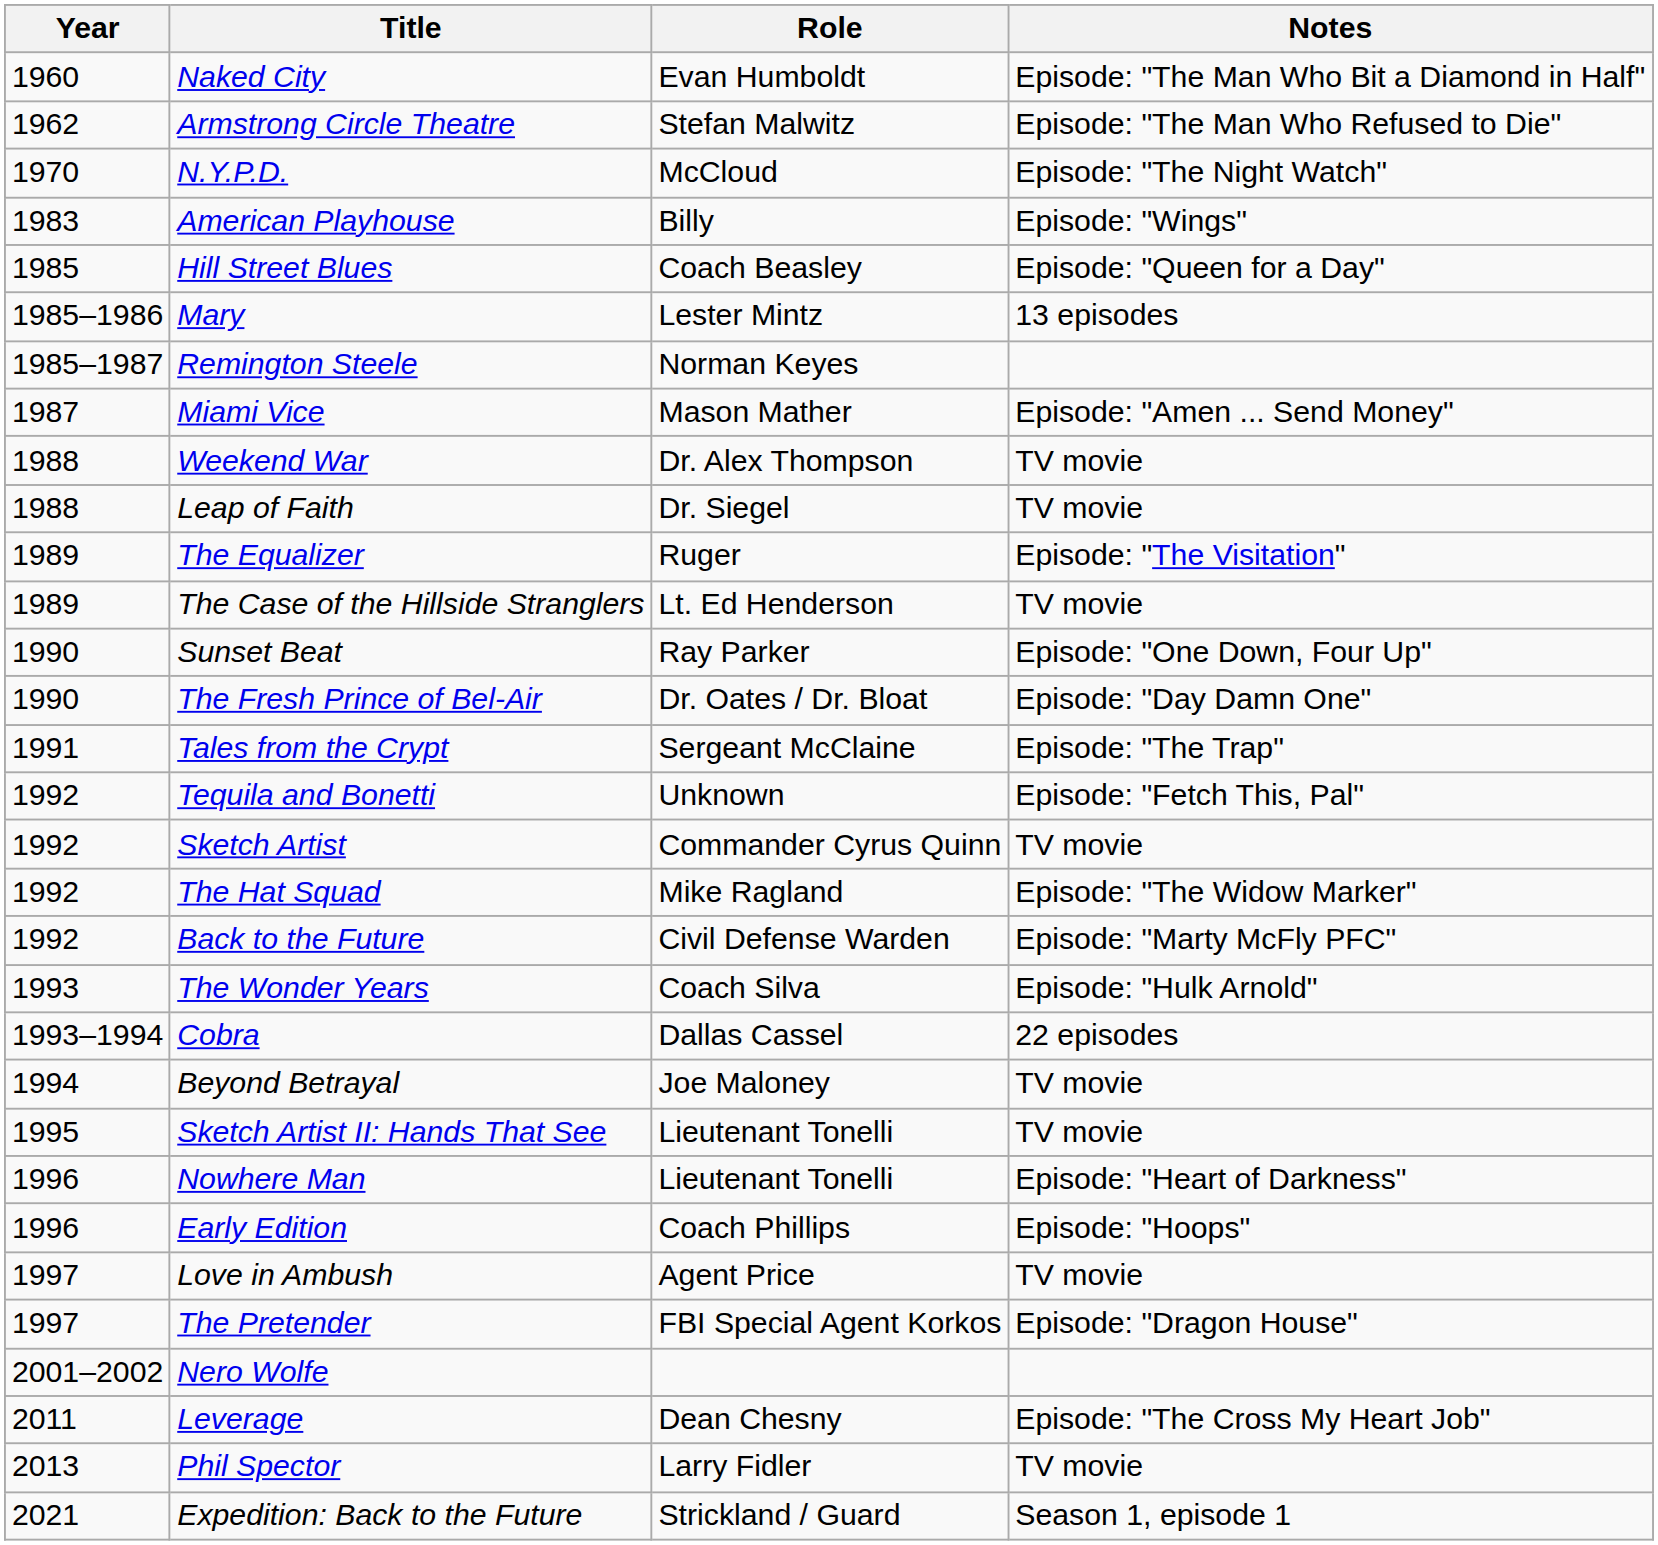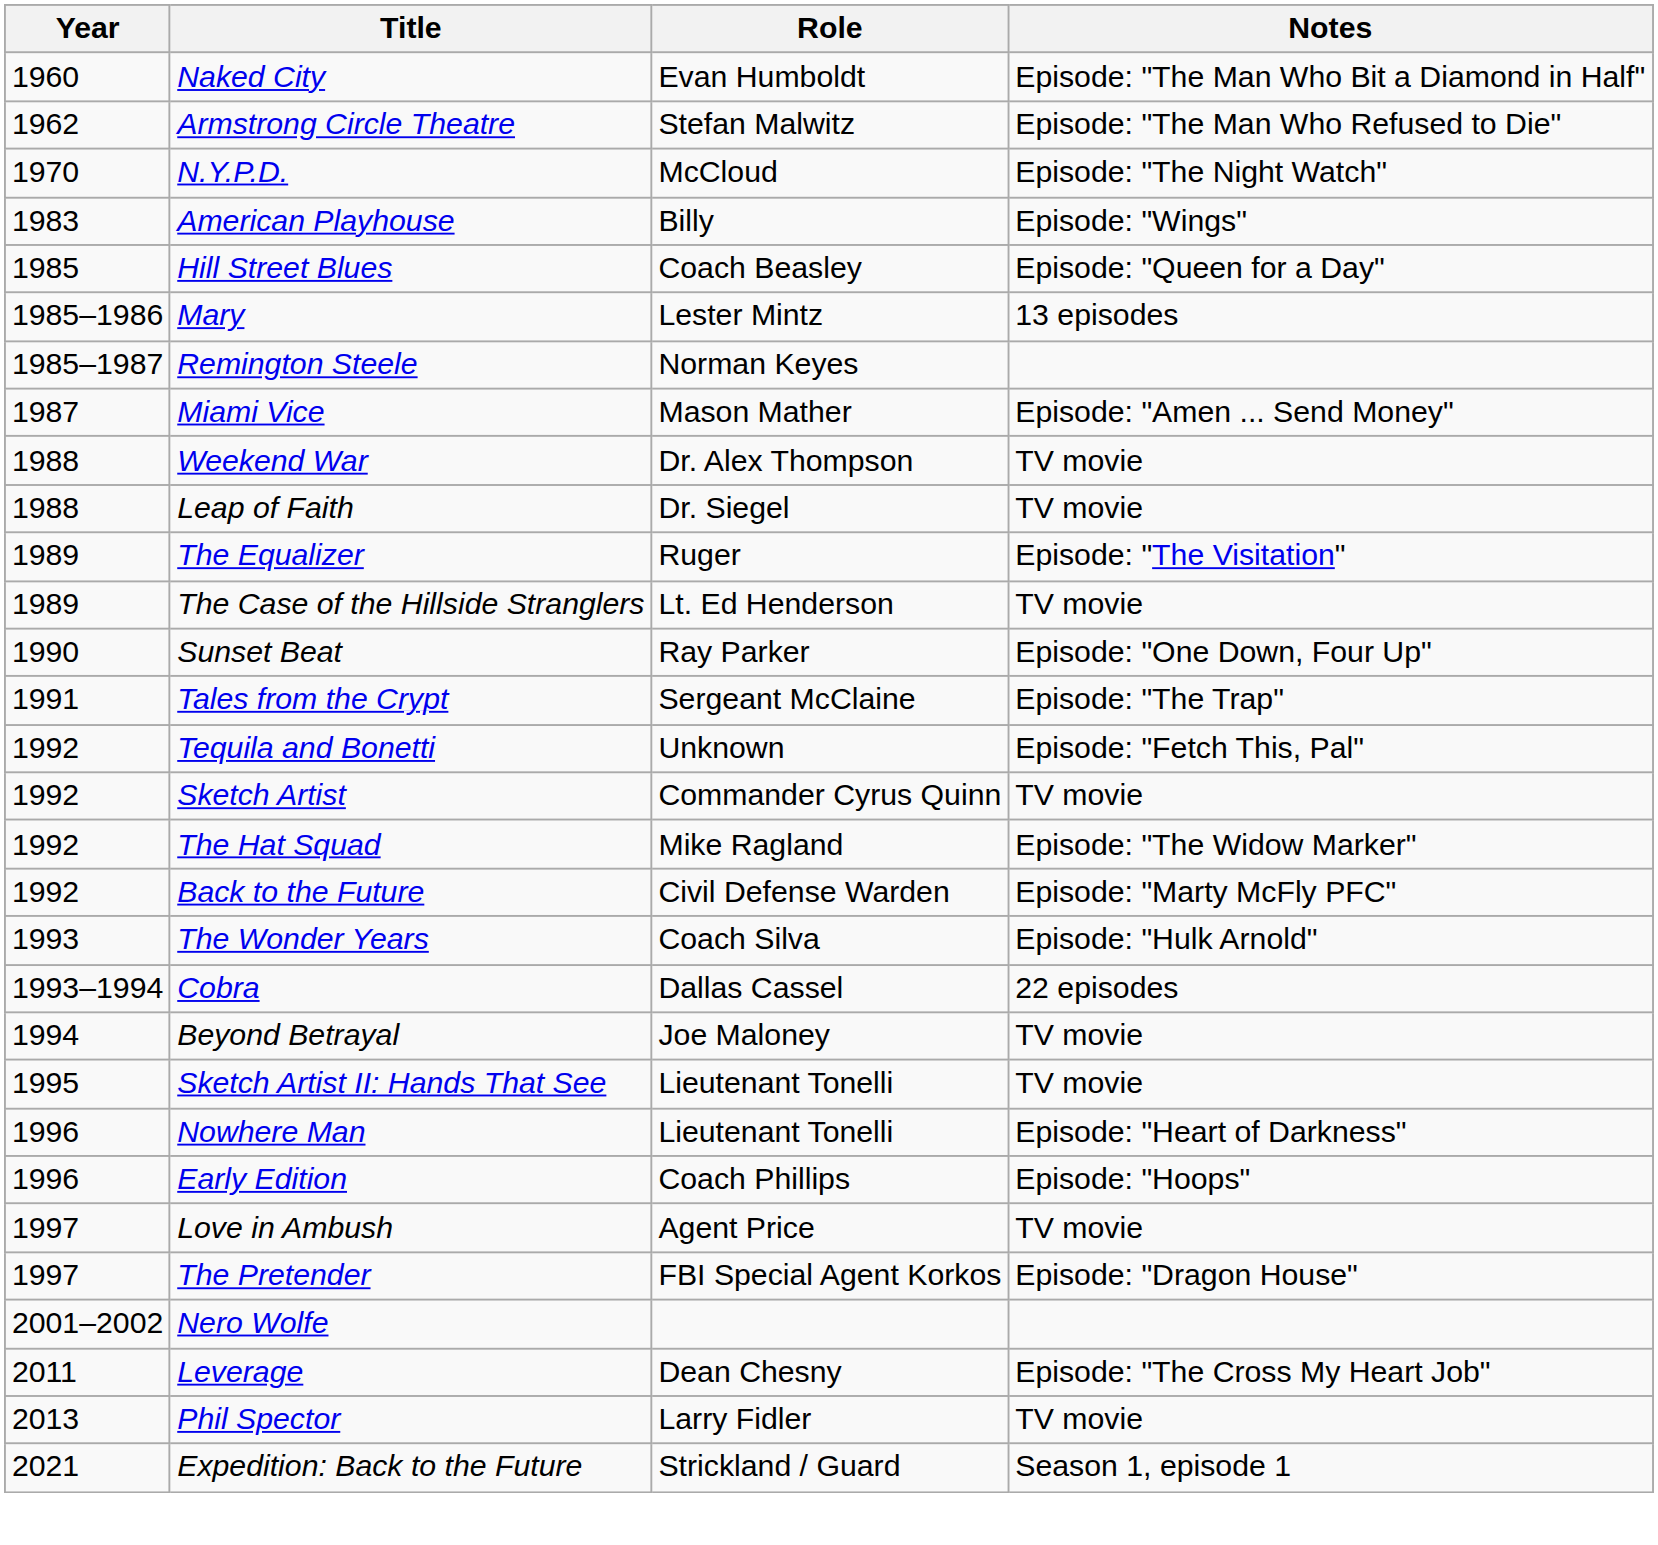- row: 1990 | The Fresh Prince of Bel-Air | Dr. Oates / Dr. Bloat | Episode: "Day Damn One"
